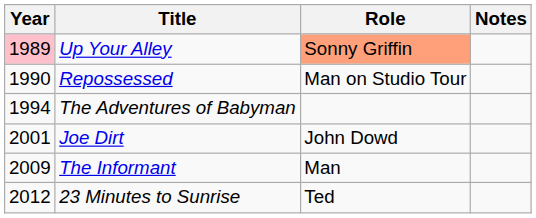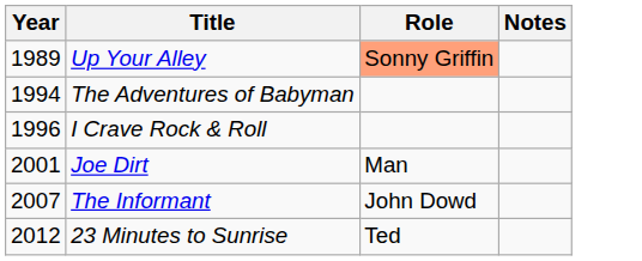Up Your Alley | Year: pink background -> no background
- row: 1990 | Repossessed | Man on Studio Tour
+ row: 1996 | I Crave Rock & Roll
Joe Dirt | Role: John Dowd -> Man
The Informant | Year: 2009 -> 2007
The Informant | Role: Man -> John Dowd
